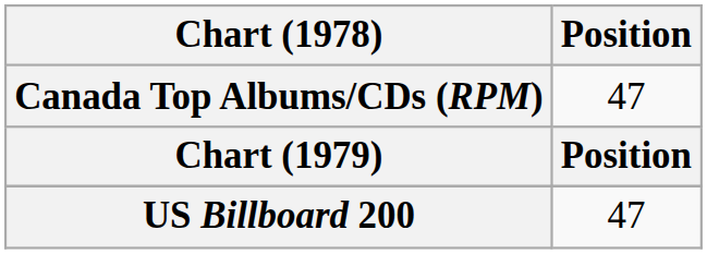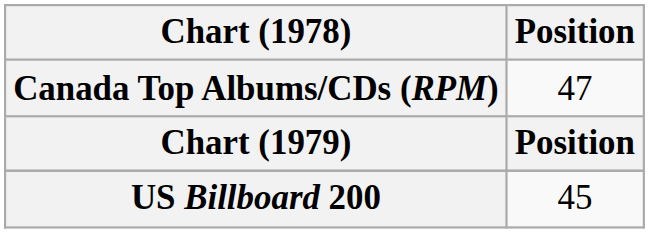US Billboard 200 | Position: 47 -> 45
